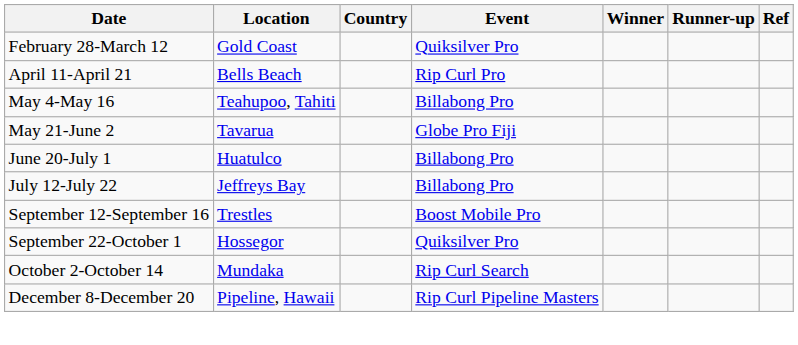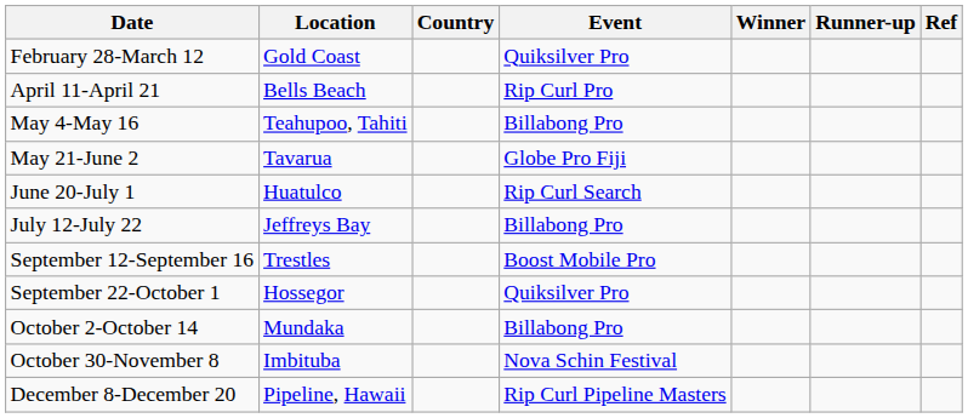June 20-July 1 | Event: Billabong Pro -> Rip Curl Search
October 2-October 14 | Event: Rip Curl Search -> Billabong Pro
+ row: October 30-November 8 | Imbituba | Nova Schin Festival
